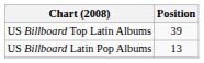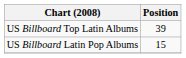US Billboard Latin Pop Albums | Position: 13 -> 15
